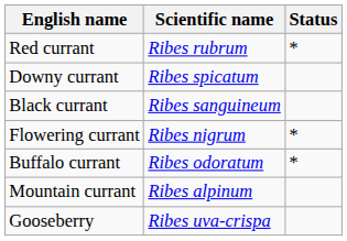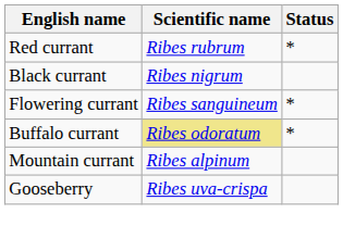- row: Downy currant | Ribes spicatum
Black currant | Scientific name: Ribes sanguineum -> Ribes nigrum
Flowering currant | Scientific name: Ribes nigrum -> Ribes sanguineum
Buffalo currant | Scientific name: no background -> khaki background
